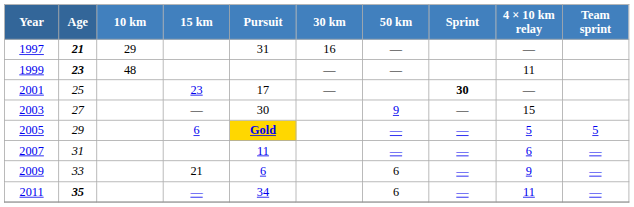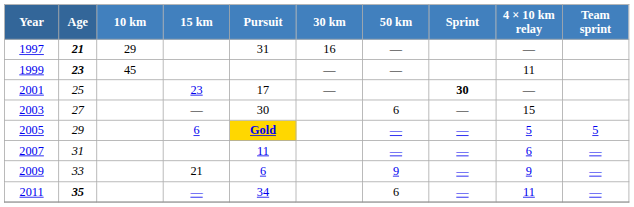1999 | 10 km: 48 -> 45
2003 | 50 km: 9 -> 6
2009 | 50 km: 6 -> 9
